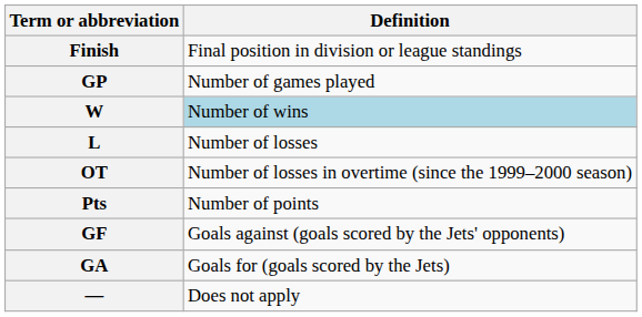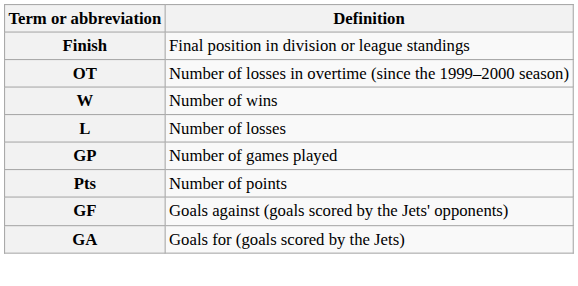rows swapped: GP <-> OT
W | Definition: lightblue background -> no background
- row: — | Does not apply
